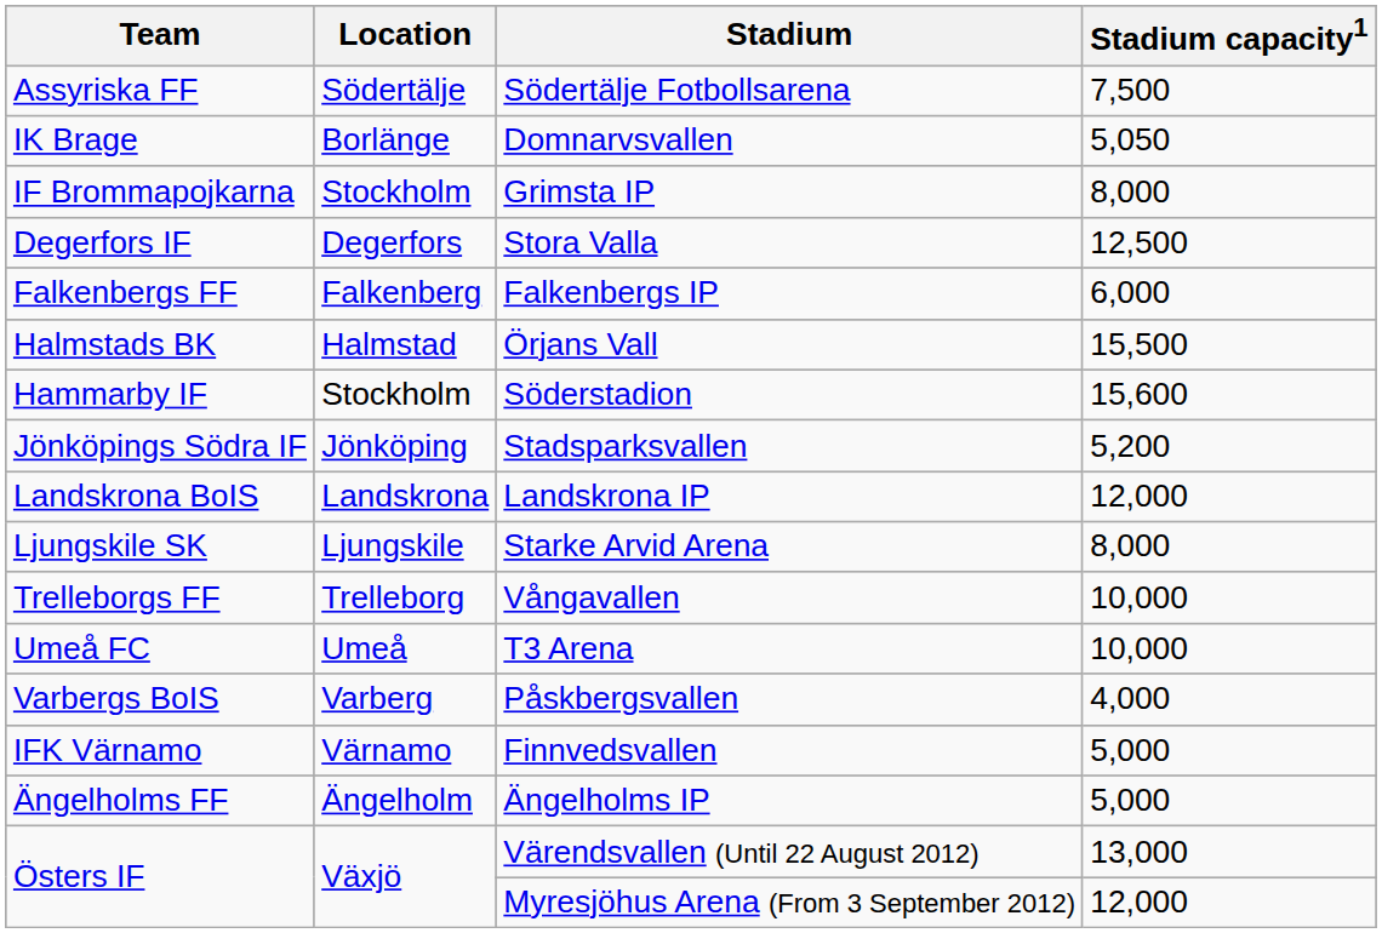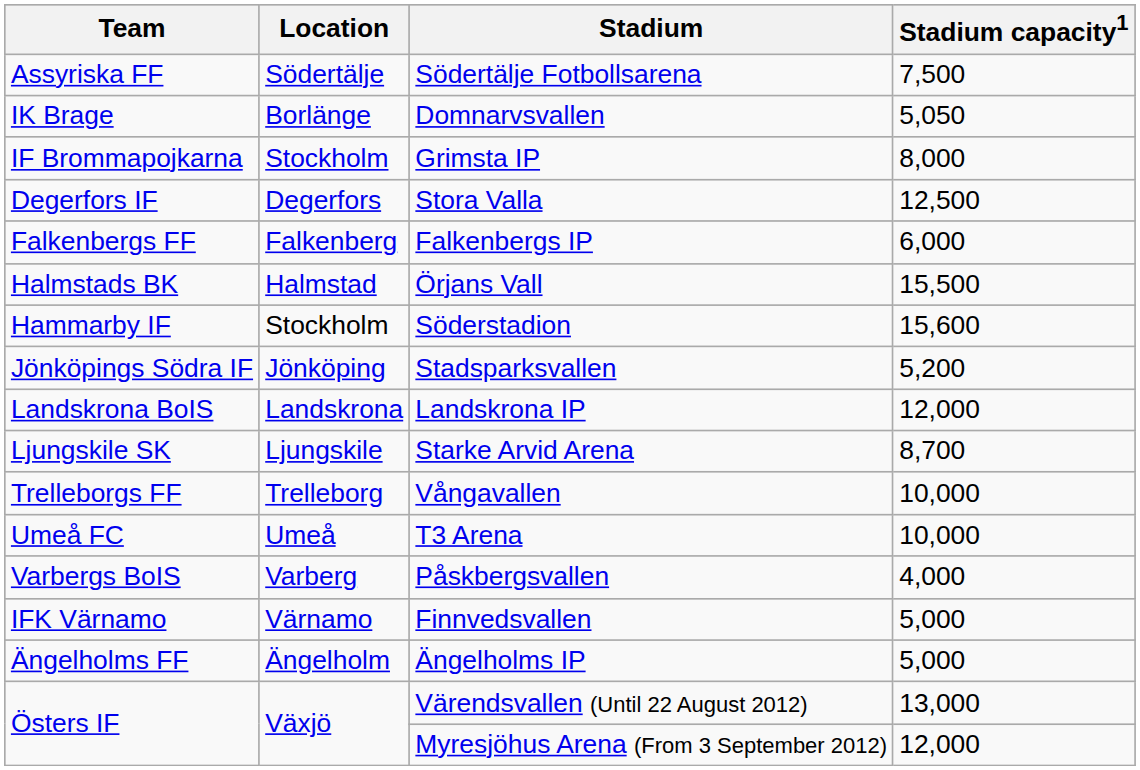Starke Arvid Arena | Stadium capacity1: 8,000 -> 8,700
